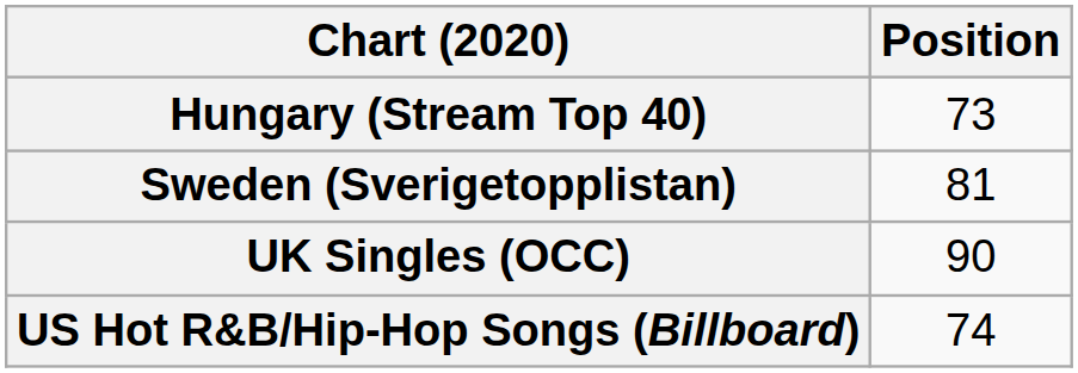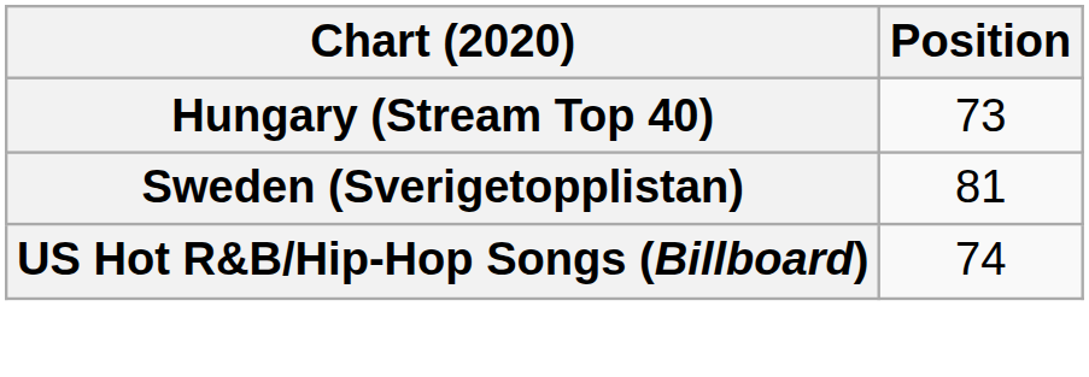- row: UK Singles (OCC) | 90
